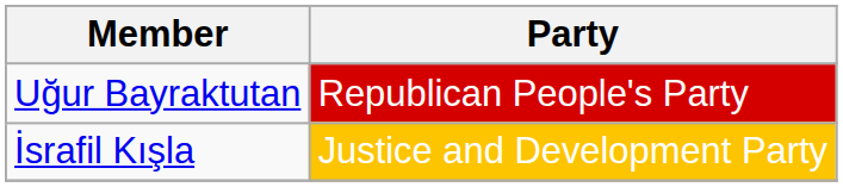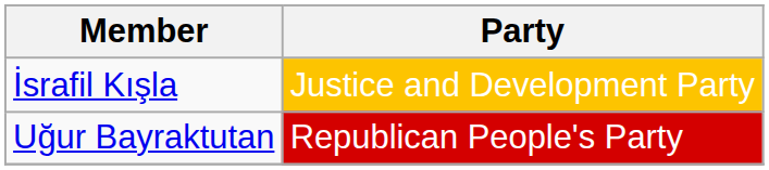rows swapped: İsrafil Kışla <-> Uğur Bayraktutan
